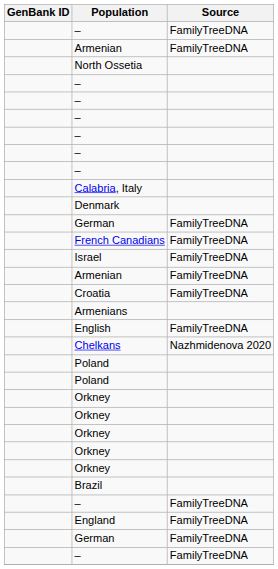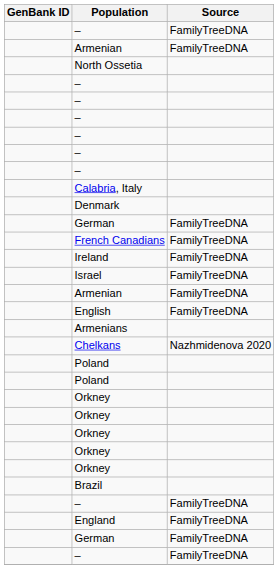+ row: Ireland | FamilyTreeDNA
- row: Croatia | FamilyTreeDNA
rows swapped: Armenians <-> English
